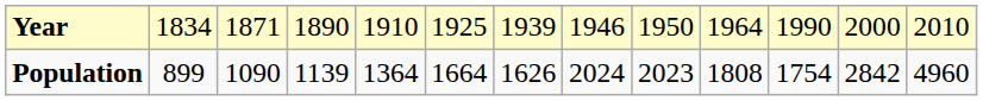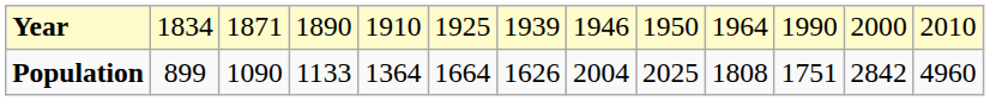Population | column 4: 1139 -> 1133
Population | column 8: 2024 -> 2004
Population | column 9: 2023 -> 2025
Population | column 11: 1754 -> 1751
